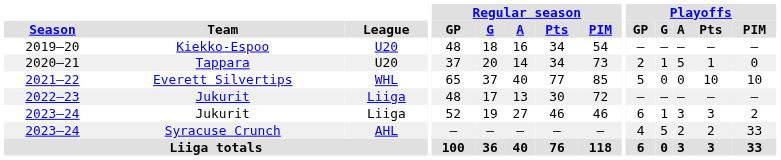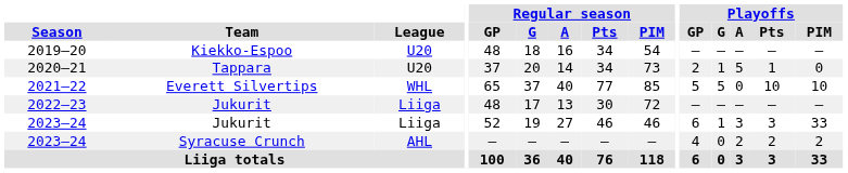2021–22 | Playoffs / G: 0 -> 5
2023–24 / Jukurit | Playoffs / PIM: 2 -> 33
2023–24 / Syracuse Crunch | Playoffs / G: 5 -> 0
2023–24 / Syracuse Crunch | Playoffs / PIM: 33 -> 2
